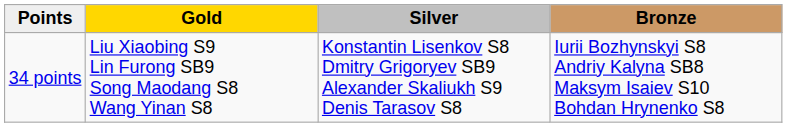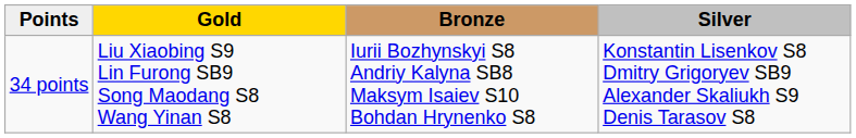columns swapped: Silver <-> Bronze
